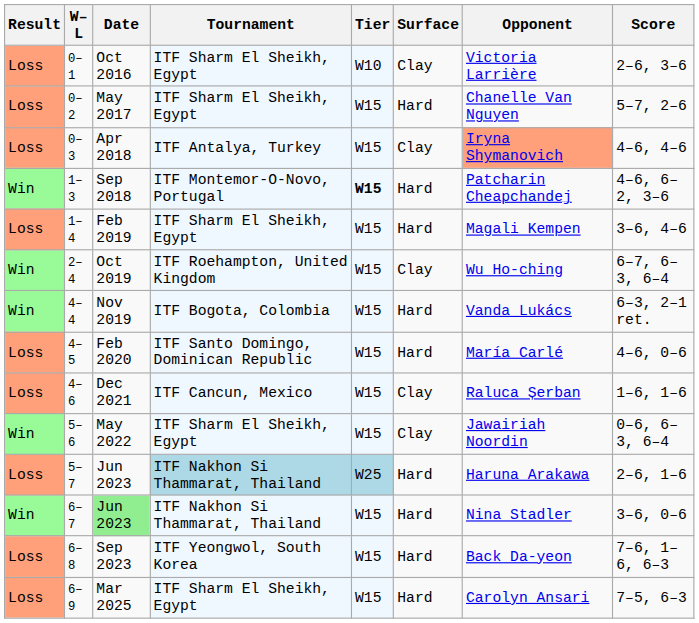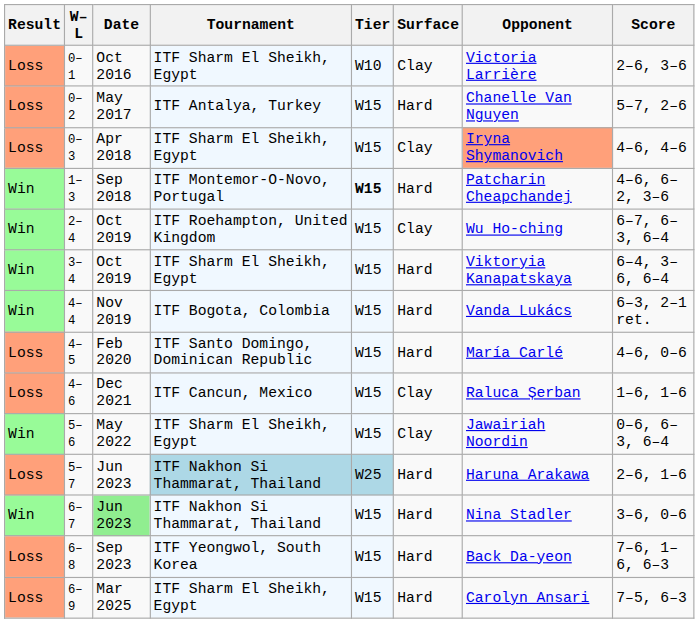0–2 | Tournament: ITF Sharm El Sheikh, Egypt -> ITF Antalya, Turkey
0–3 | Tournament: ITF Antalya, Turkey -> ITF Sharm El Sheikh, Egypt
- row: Loss | 1–4 | Feb 2019 | ITF Sharm El Sheikh, Egypt | W15 | Hard | Magali Kempen | 3–6, 4–6
+ row: Win | 3–4 | Oct 2019 | ITF Sharm El Sheikh, Egypt | W15 | Hard | Viktoryia Kanapatskaya | 6–4, 3–6, 6–4
